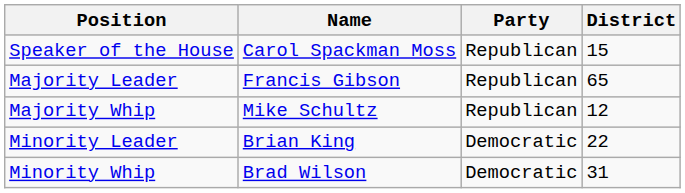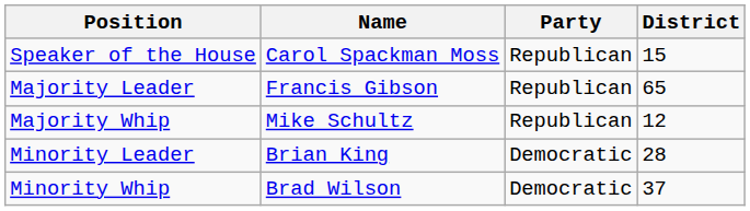Minority Leader | District: 22 -> 28
Minority Whip | District: 31 -> 37
